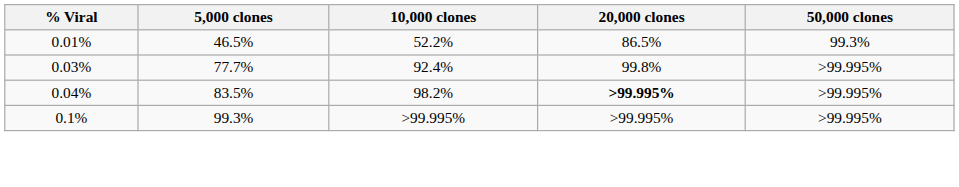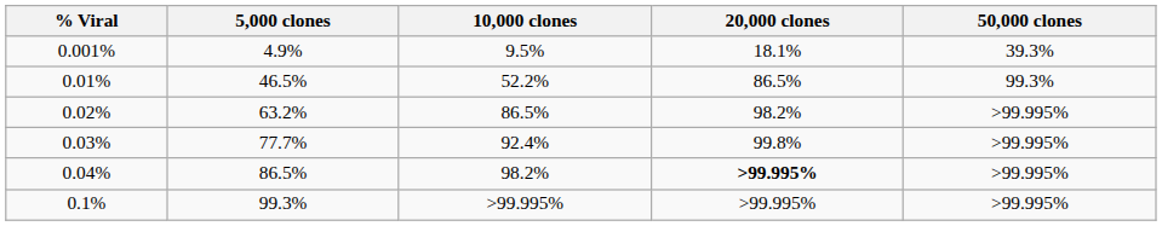+ row: 0.001% | 4.9% | 9.5% | 18.1% | 39.3%
+ row: 0.02% | 63.2% | 86.5% | 98.2% | >99.995%
0.04% | 5,000 clones: 83.5% -> 86.5%
